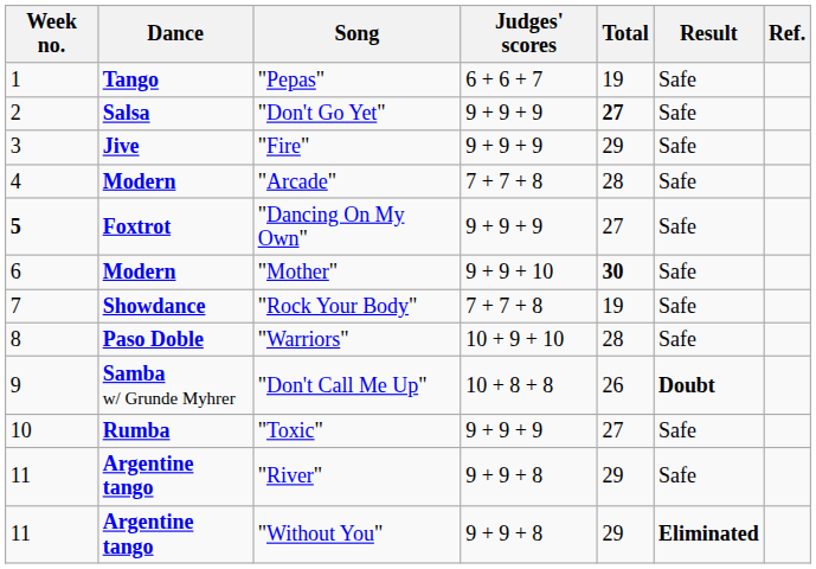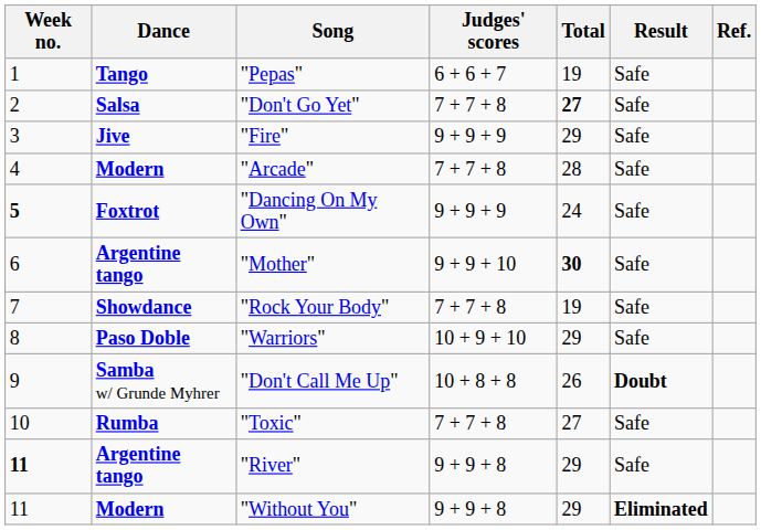"Don't Go Yet" | Judges' scores: 9 + 9 + 9 -> 7 + 7 + 8
"Dancing On My Own" | Total: 27 -> 24
"Mother" | Dance: Modern -> Argentine tango
"Warriors" | Total: 28 -> 29
"Toxic" | Judges' scores: 9 + 9 + 9 -> 7 + 7 + 8
"River" | Week no.: normal -> bold
"Without You" | Dance: Argentine tango -> Modern
